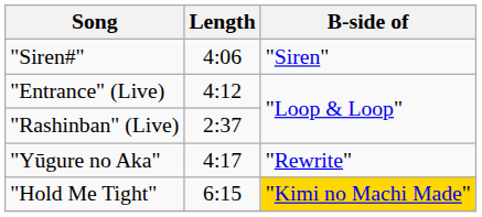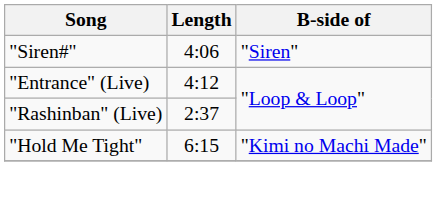- row: "Yūgure no Aka" | 4:17 | "Rewrite"
"Hold Me Tight" | B-side of: gold background -> no background
